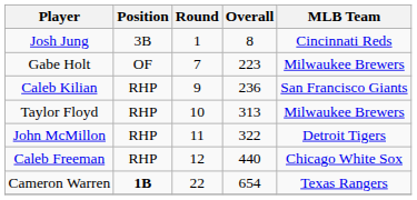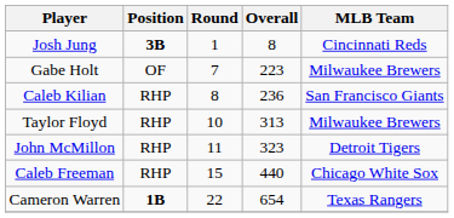Josh Jung | Position: normal -> bold
Caleb Kilian | Round: 9 -> 8
John McMillon | Overall: 322 -> 323
Caleb Freeman | Round: 12 -> 15
